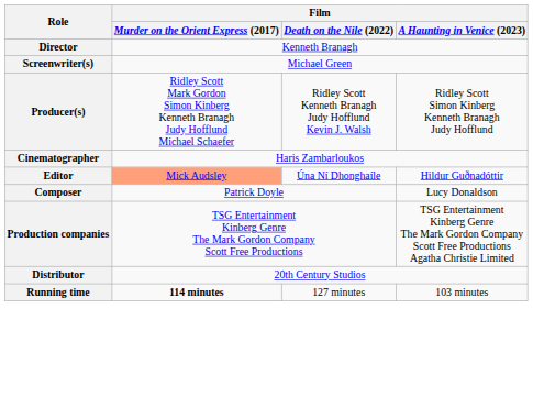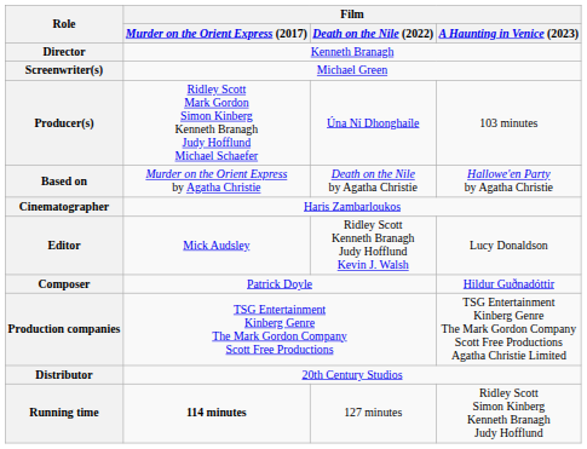Producer(s) | Film / Death on the Nile (2022): Ridley Scott Kenneth Branagh Judy Hofflund Kevin J. Walsh -> Úna Ní Dhonghaíle
Producer(s) | Film / A Haunting in Venice (2023): Ridley Scott Simon Kinberg Kenneth Branagh Judy Hofflund -> 103 minutes
+ row: Based on | Murder on the Orient Express by Agatha Christie | Death on the Nile by Agatha Christie | Hallowe'en Party by Agatha Christie
Editor | Film / Murder on the Orient Express (2017): lightsalmon background -> no background
Editor | Film / Death on the Nile (2022): Úna Ní Dhonghaíle -> Ridley Scott Kenneth Branagh Judy Hofflund Kevin J. Walsh
Editor | Film / A Haunting in Venice (2023): Hildur Guðnadóttir -> Lucy Donaldson
Composer | Film / A Haunting in Venice (2023): Lucy Donaldson -> Hildur Guðnadóttir
Running time | Film / A Haunting in Venice (2023): 103 minutes -> Ridley Scott Simon Kinberg Kenneth Branagh Judy Hofflund
